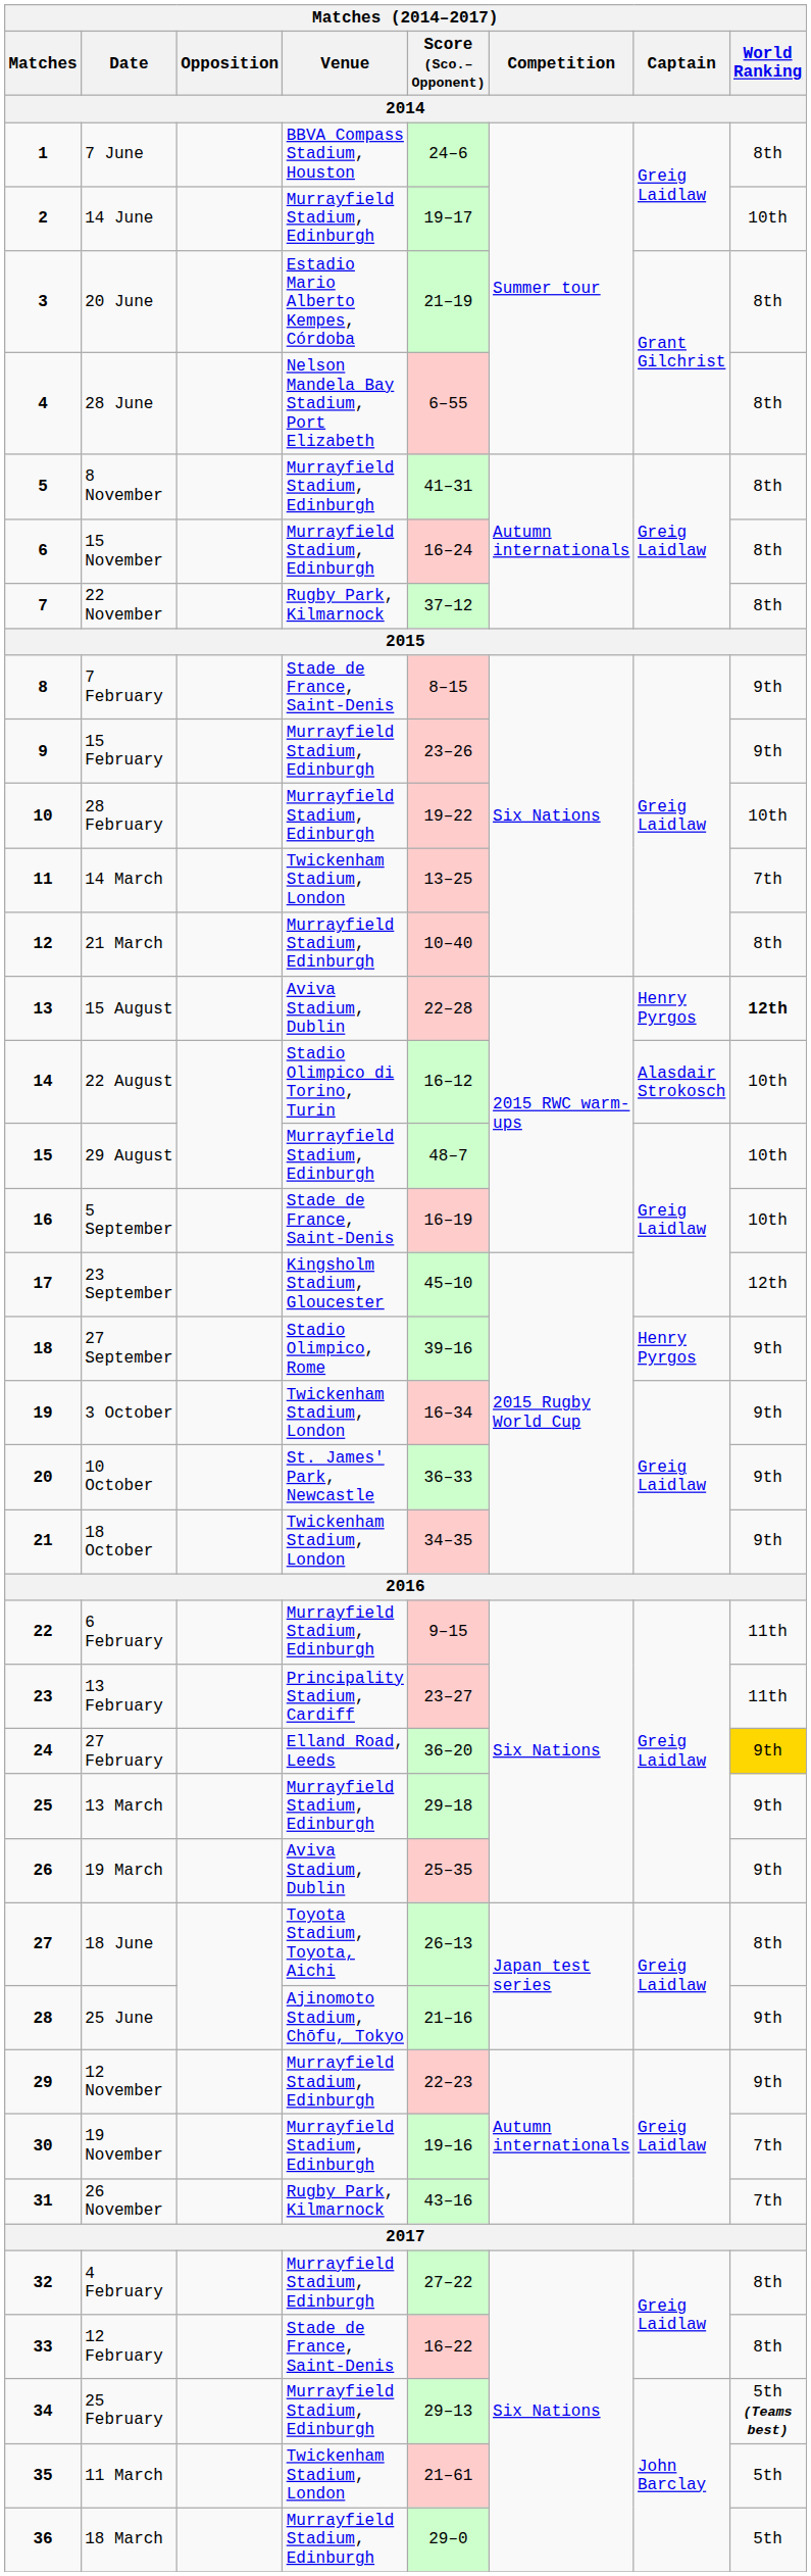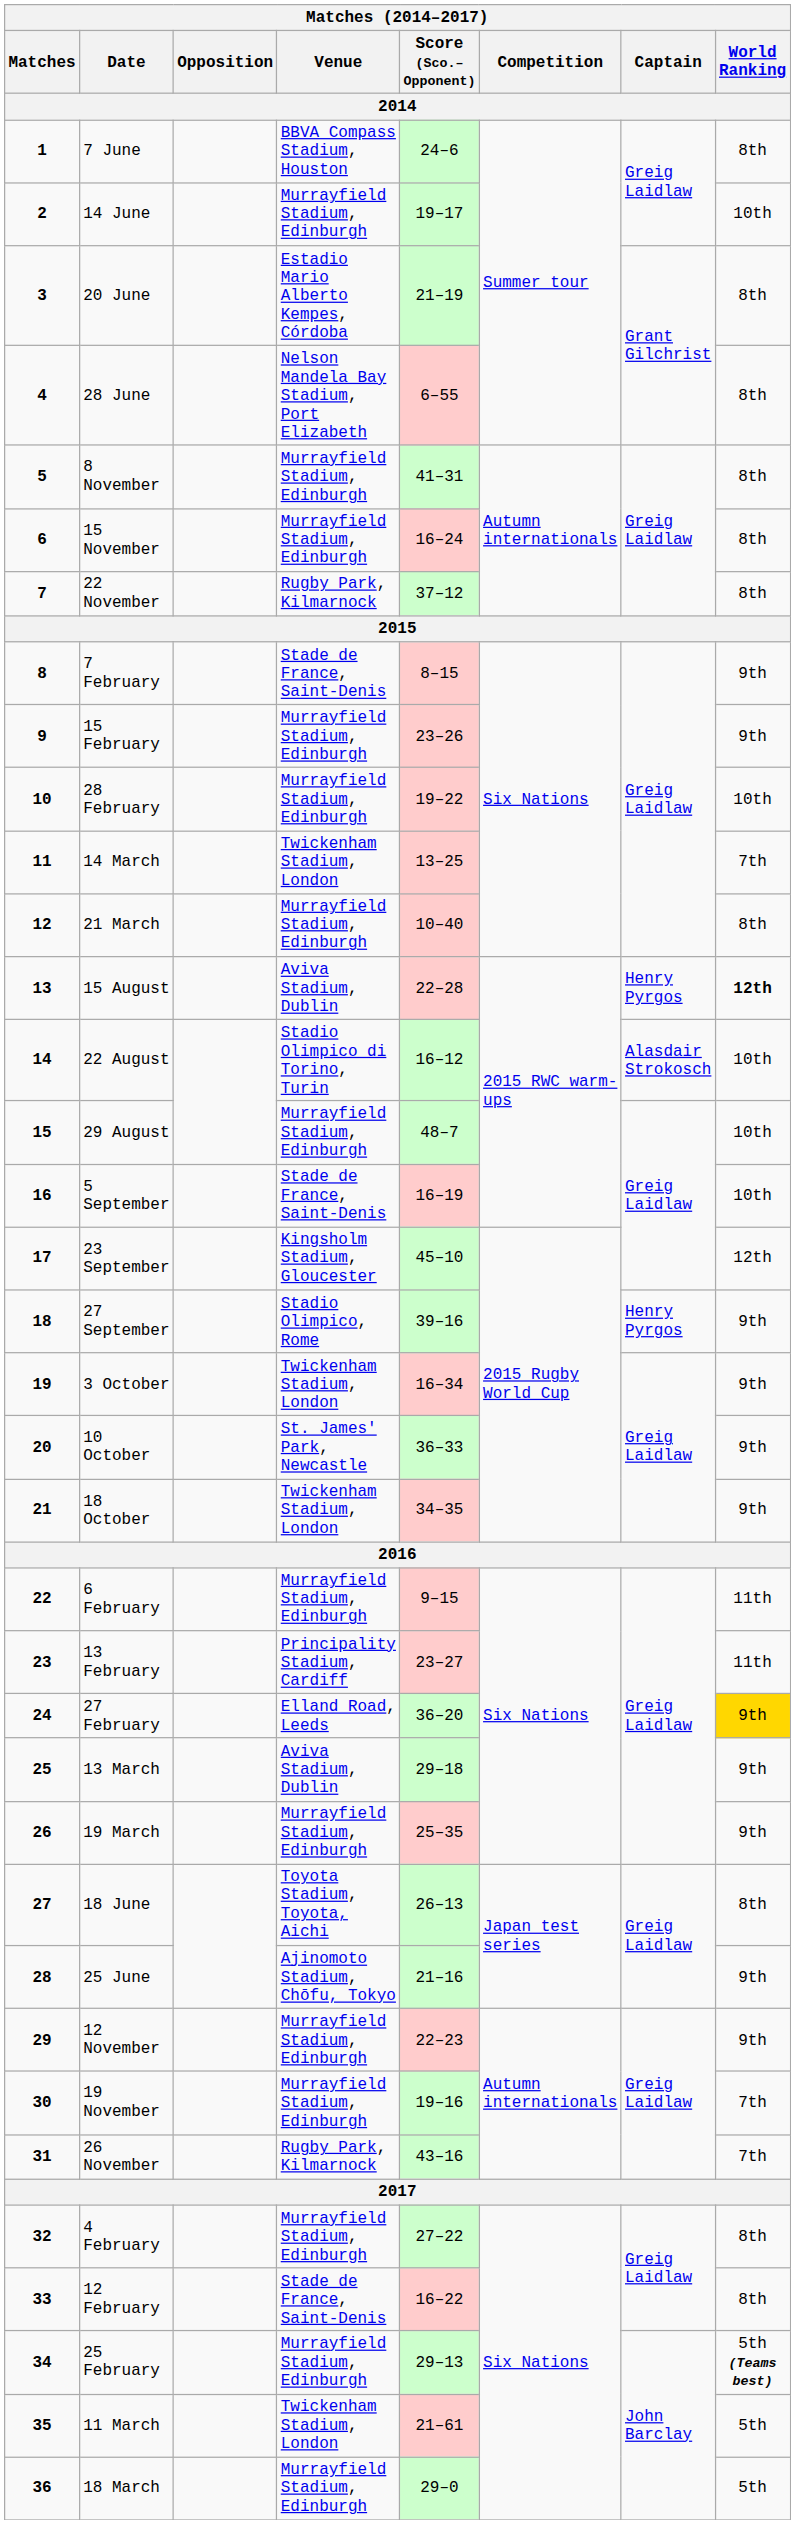13 March | Venue: Murrayfield Stadium, Edinburgh -> Aviva Stadium, Dublin
19 March | Venue: Aviva Stadium, Dublin -> Murrayfield Stadium, Edinburgh
